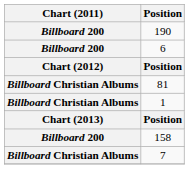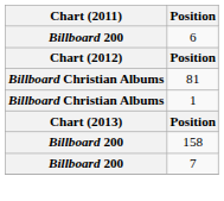- row: Billboard 200 | 190
7 | Chart (2011): Billboard Christian Albums -> Billboard 200
